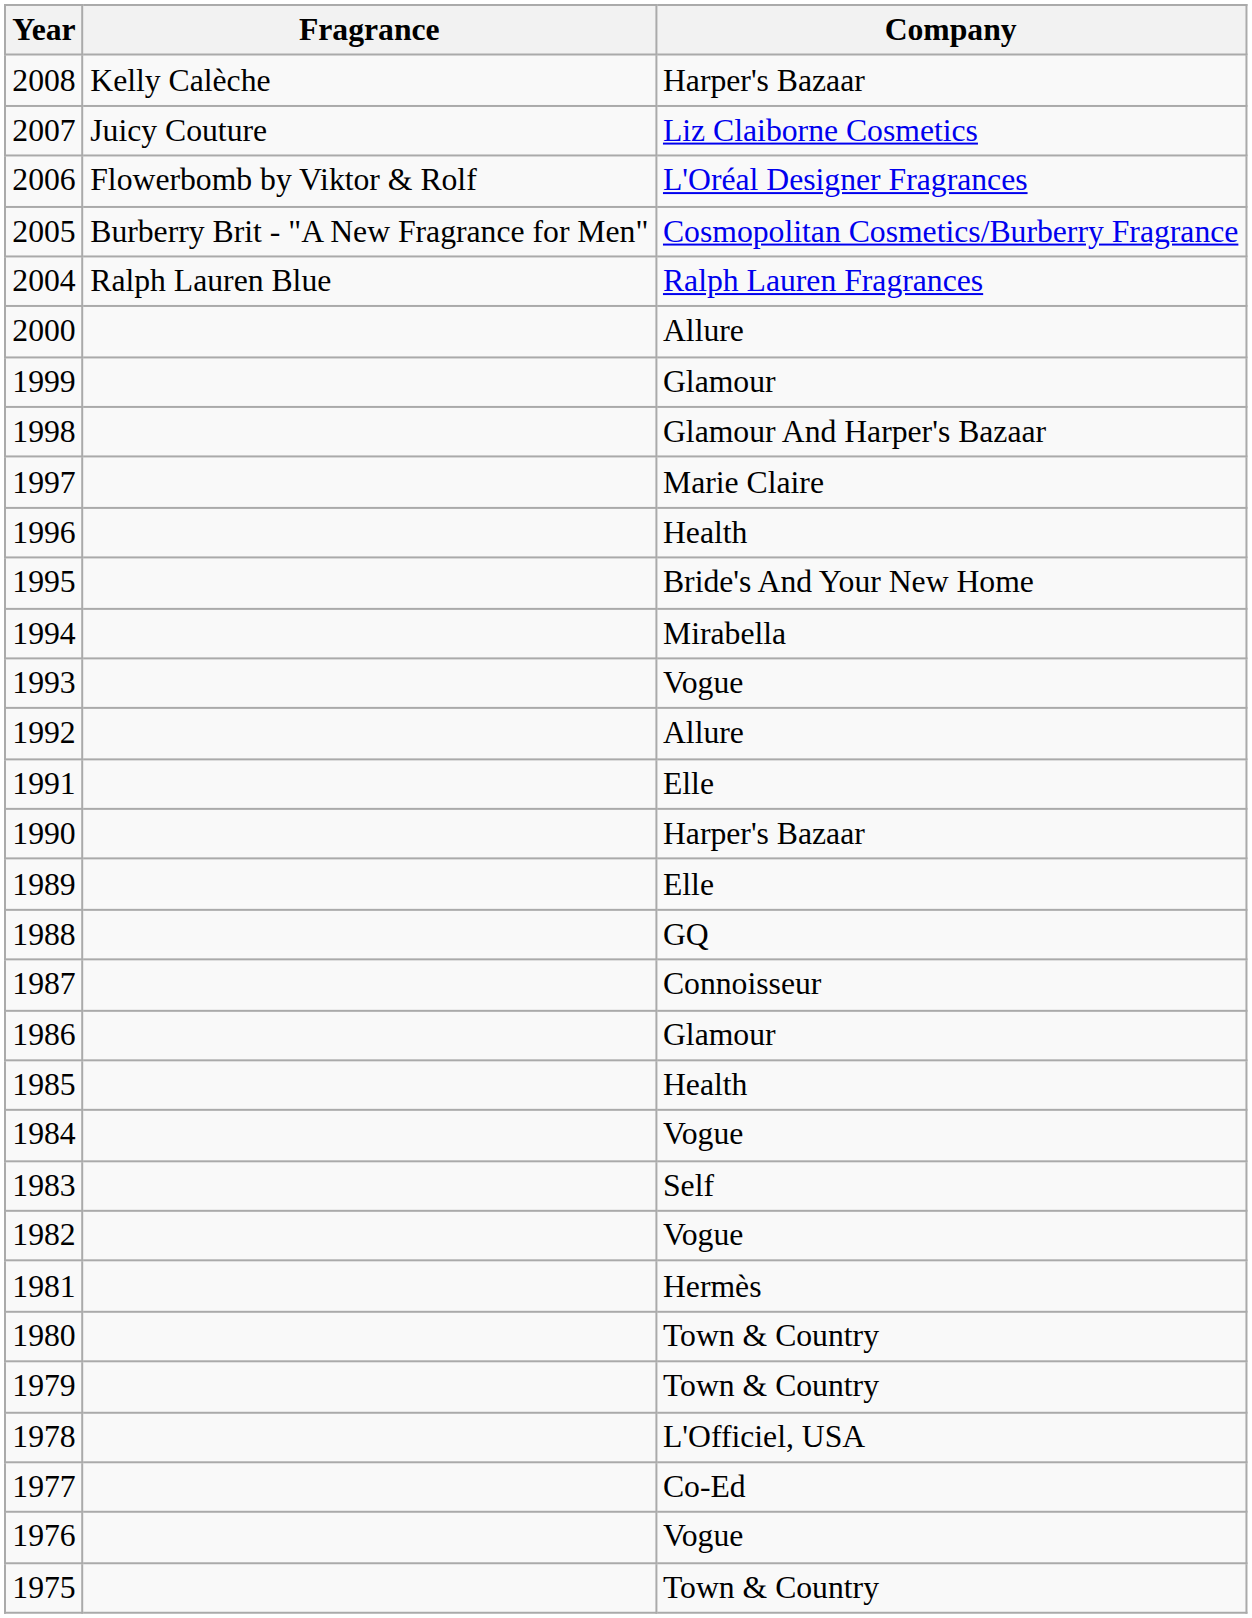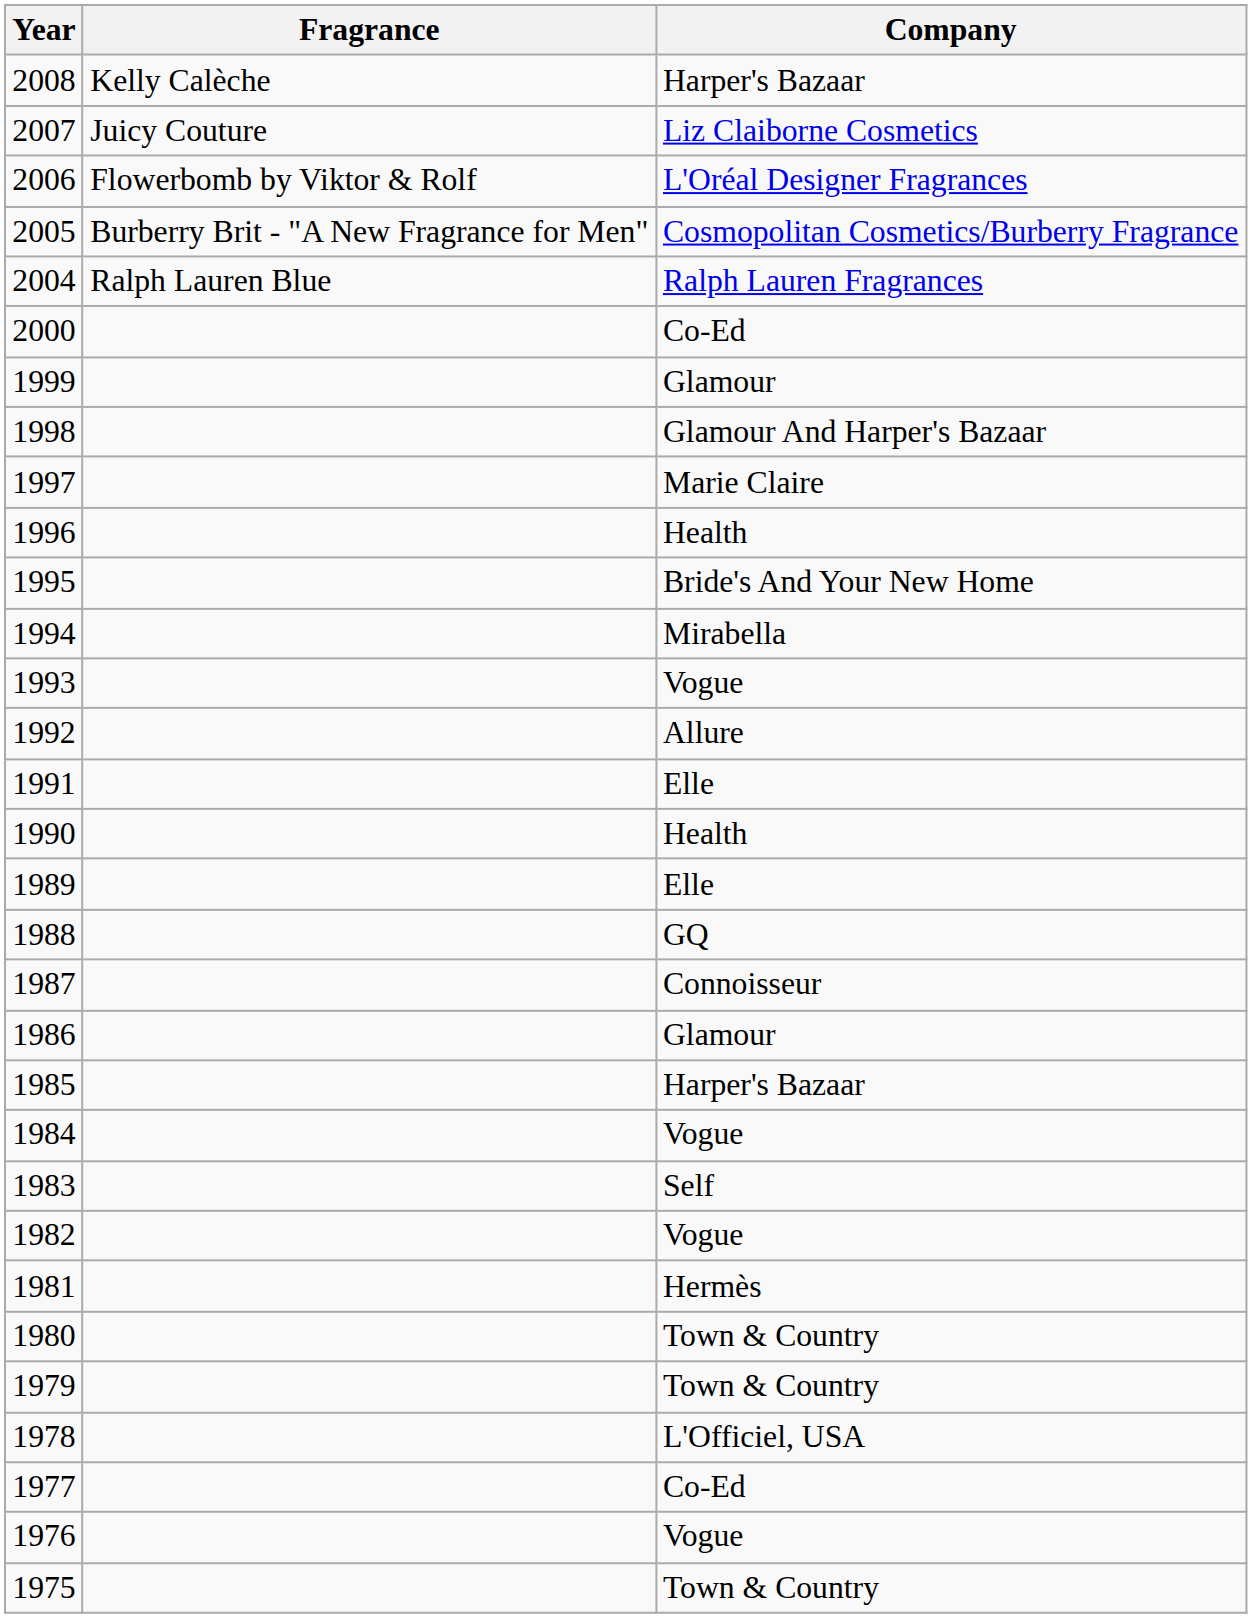2000 | Company: Allure -> Co-Ed
1990 | Company: Harper's Bazaar -> Health
1985 | Company: Health -> Harper's Bazaar
